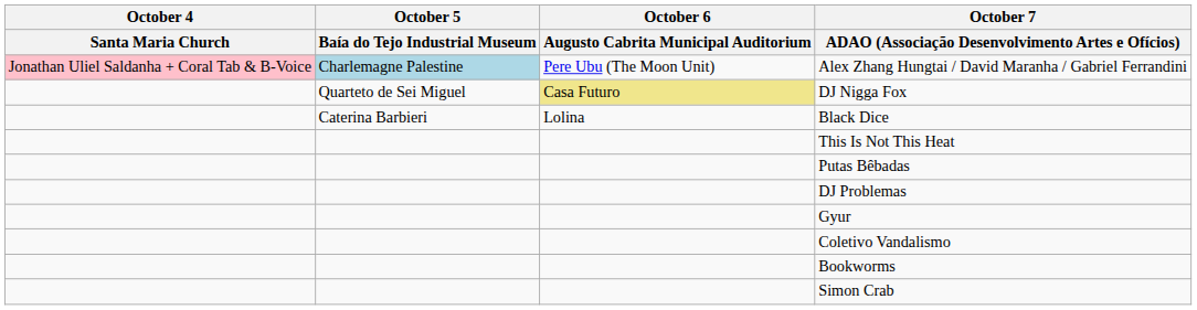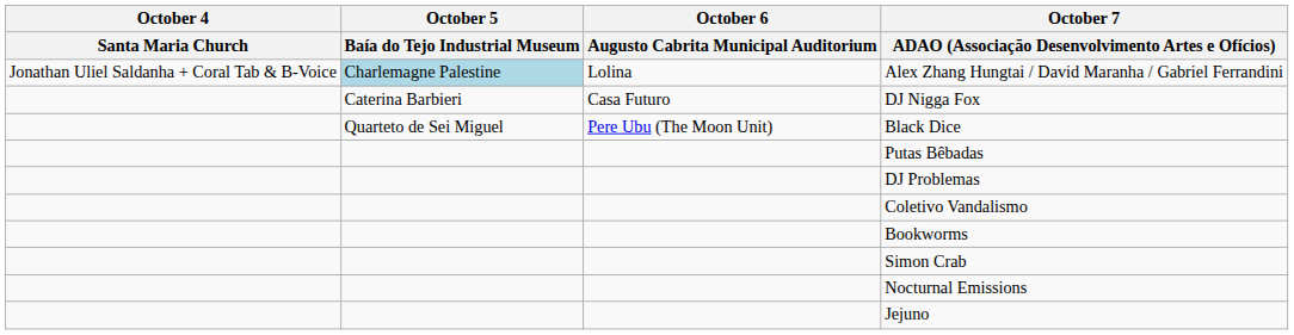Alex Zhang Hungtai / David Maranha / Gabriel Ferrandini | October 4 / Santa Maria Church: pink background -> no background
Alex Zhang Hungtai / David Maranha / Gabriel Ferrandini | October 6 / Augusto Cabrita Municipal Auditorium: Pere Ubu (The Moon Unit) -> Lolina
DJ Nigga Fox | October 5 / Baía do Tejo Industrial Museum: Quarteto de Sei Miguel -> Caterina Barbieri
DJ Nigga Fox | October 6 / Augusto Cabrita Municipal Auditorium: khaki background -> no background
Black Dice | October 5 / Baía do Tejo Industrial Museum: Caterina Barbieri -> Quarteto de Sei Miguel
Black Dice | October 6 / Augusto Cabrita Municipal Auditorium: Lolina -> Pere Ubu (The Moon Unit)
- row: This Is Not This Heat
- row: Gyur
+ row: Nocturnal Emissions
+ row: Jejuno
